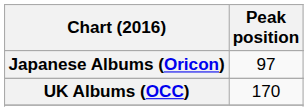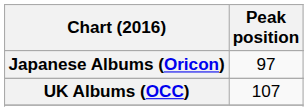UK Albums (OCC) | Peak position: 170 -> 107
